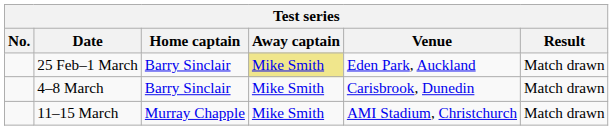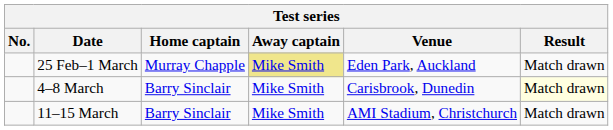25 Feb–1 March | Home captain: Barry Sinclair -> Murray Chapple
4–8 March | Result: no background -> lightyellow background
11–15 March | Home captain: Murray Chapple -> Barry Sinclair
